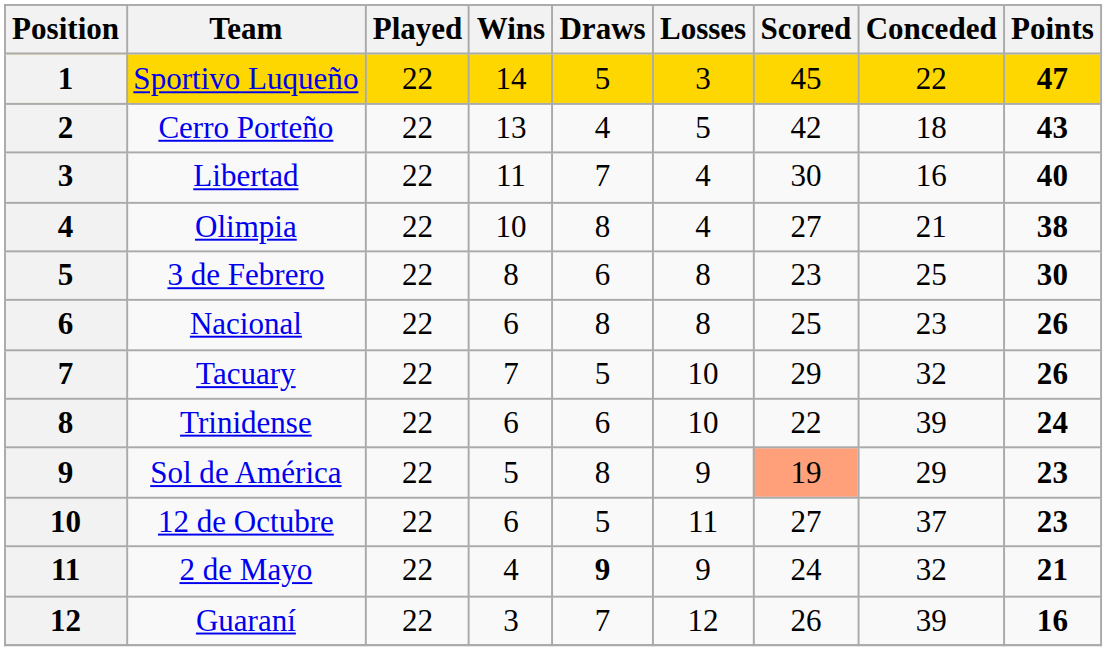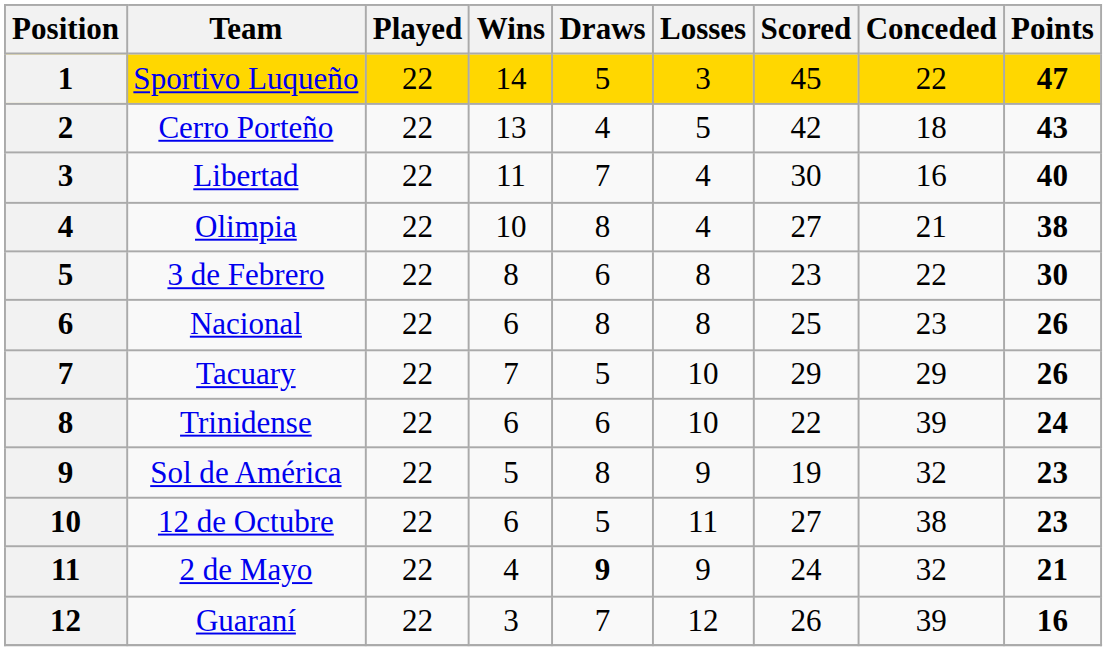3 de Febrero | Conceded: 25 -> 22
Tacuary | Conceded: 32 -> 29
Sol de América | Scored: lightsalmon background -> no background
Sol de América | Conceded: 29 -> 32
12 de Octubre | Conceded: 37 -> 38
